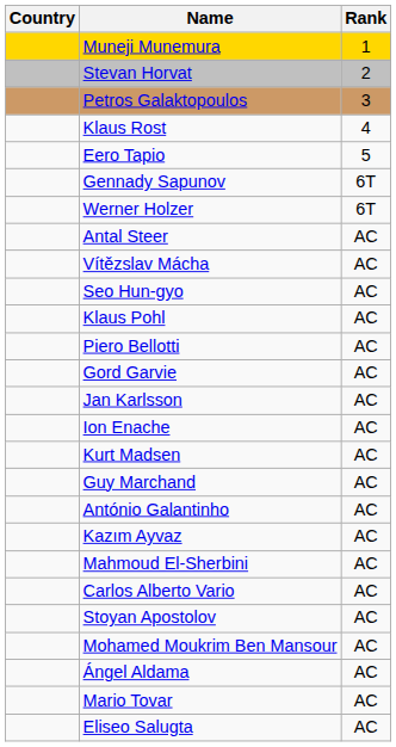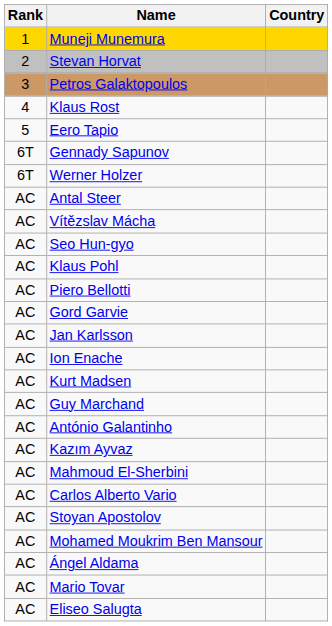columns swapped: Rank <-> Country
